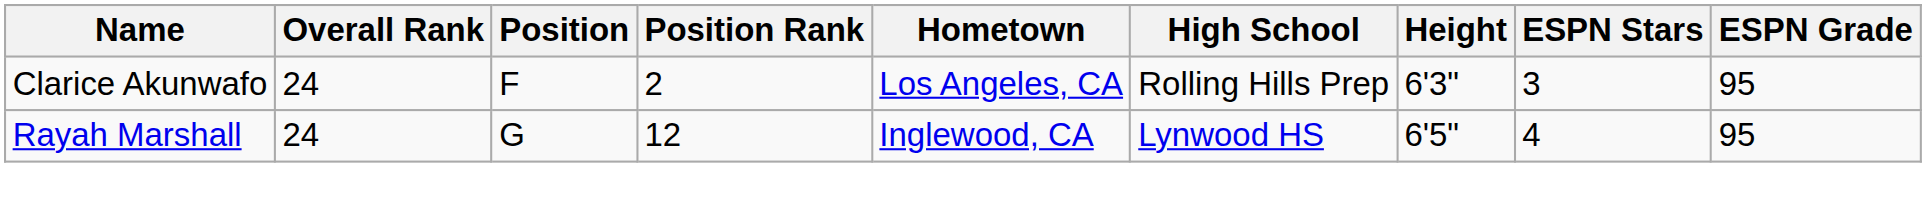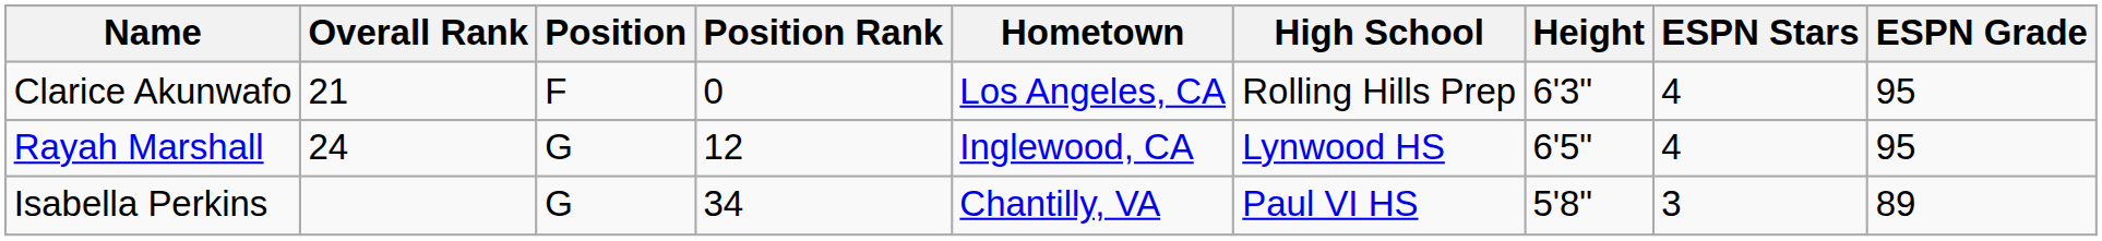Clarice Akunwafo | Overall Rank: 24 -> 21
Clarice Akunwafo | Position Rank: 2 -> 0
Clarice Akunwafo | ESPN Stars: 3 -> 4
+ row: Isabella Perkins | G | 34 | Chantilly, VA | Paul VI HS | 5'8" | 3 | 89
